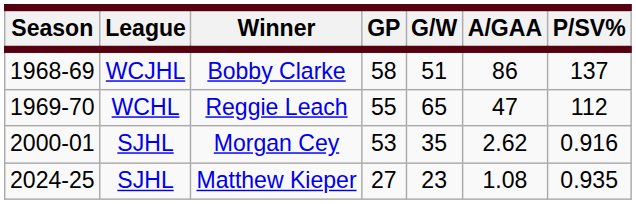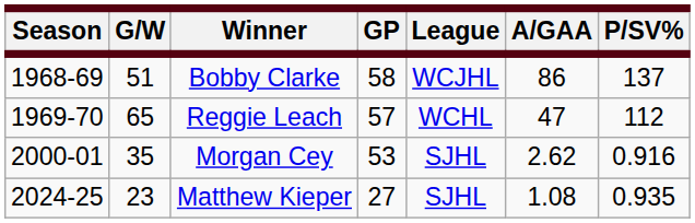columns swapped: League <-> G/W
Reggie Leach | GP: 55 -> 57
